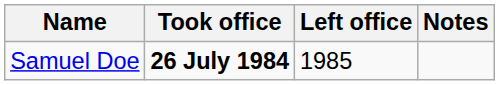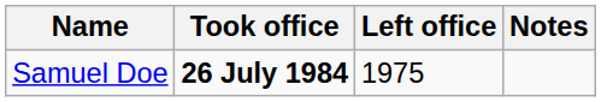Samuel Doe | Left office: 1985 -> 1975
